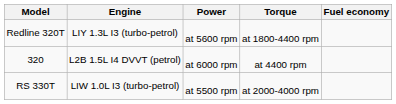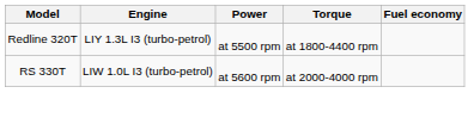Redline 320T | Power: at 5600 rpm -> at 5500 rpm
- row: 320 | L2B 1.5L I4 DVVT (petrol) | at 6000 rpm | at 4400 rpm
RS 330T | Power: at 5500 rpm -> at 5600 rpm
